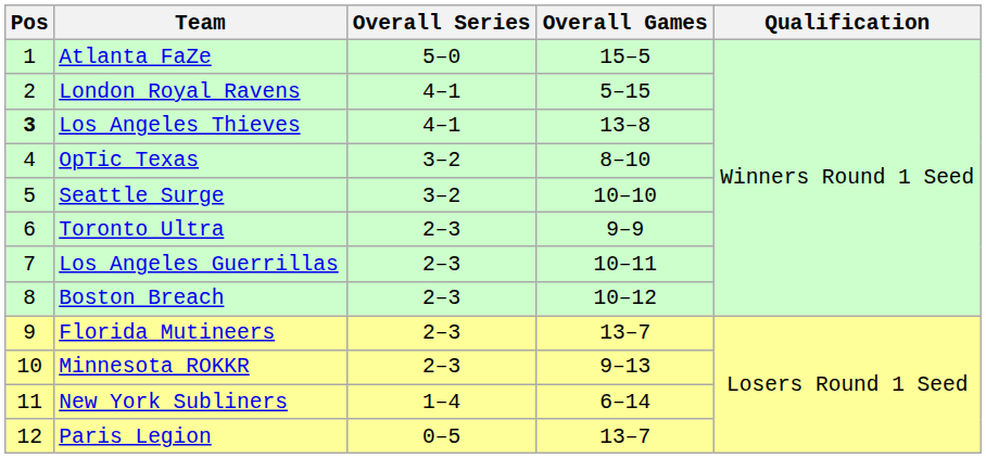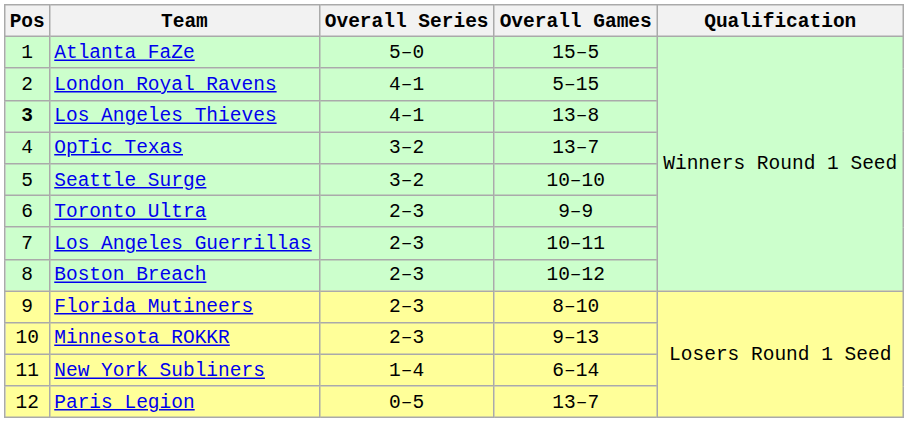OpTic Texas | Overall Games: 8–10 -> 13–7
Florida Mutineers | Overall Games: 13–7 -> 8–10
